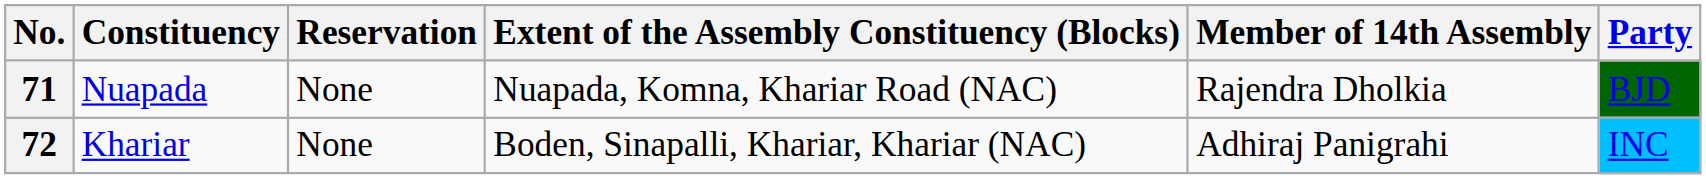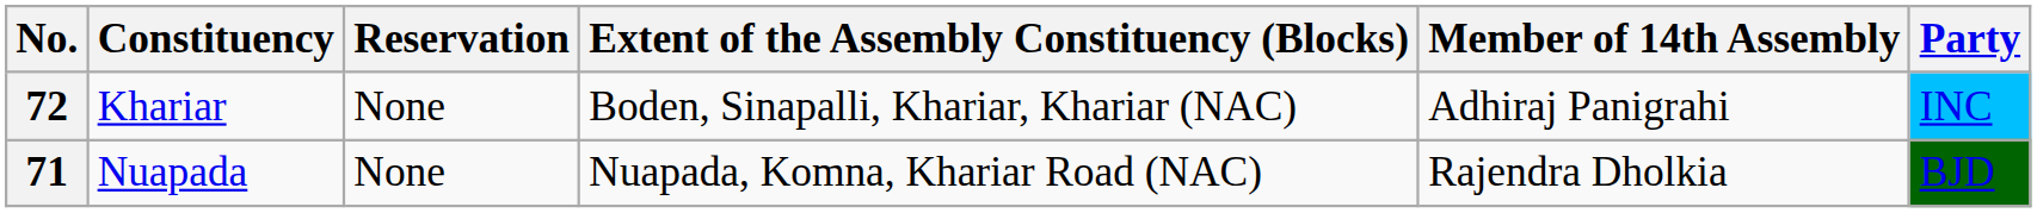rows swapped: 71 <-> 72
